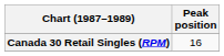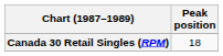Canada 30 Retail Singles (RPM) | Peak position: 16 -> 18
